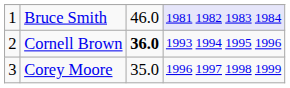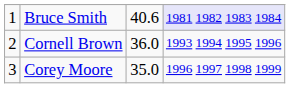Bruce Smith | column 3: 46.0 -> 40.6
Cornell Brown | column 3: bold -> normal
